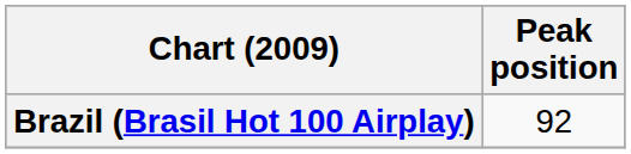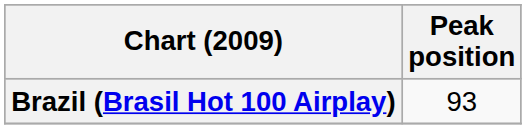Brazil (Brasil Hot 100 Airplay) | Peak position: 92 -> 93
